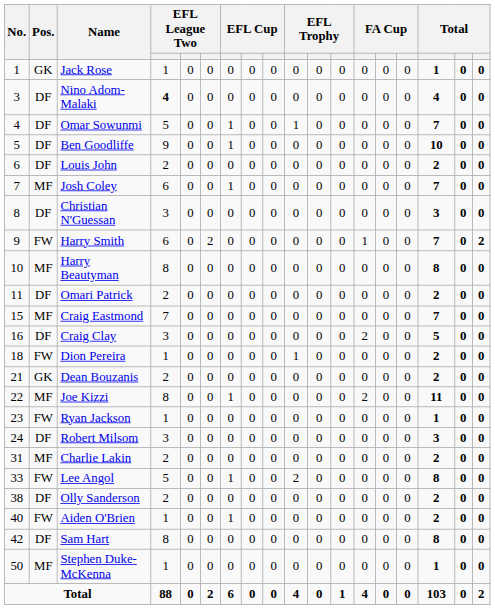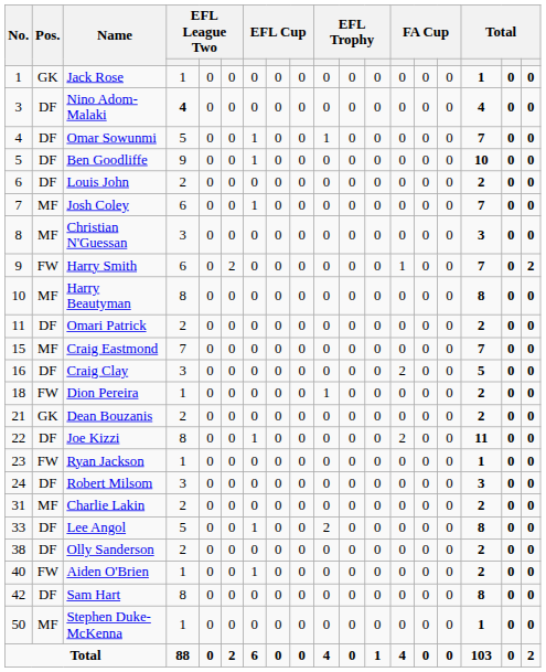Christian N'Guessan | Pos.: DF -> MF
Joe Kizzi | Pos.: MF -> DF
Lee Angol | Pos.: FW -> DF
